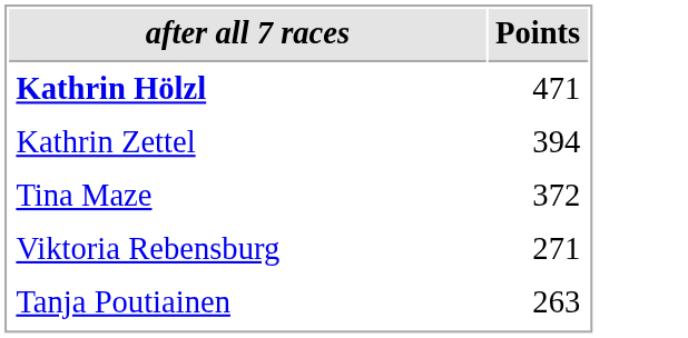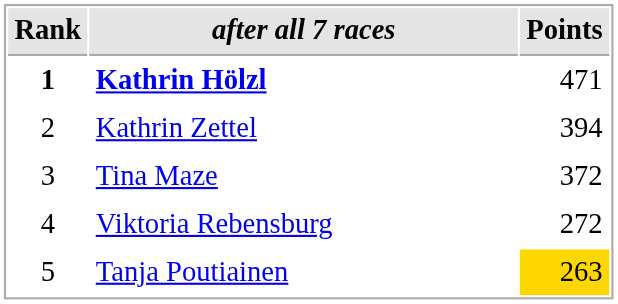+ column: Rank | 1 | 2 | 3 | 4 | 5
Viktoria Rebensburg | Points: 271 -> 272
Tanja Poutiainen | Points: no background -> gold background
